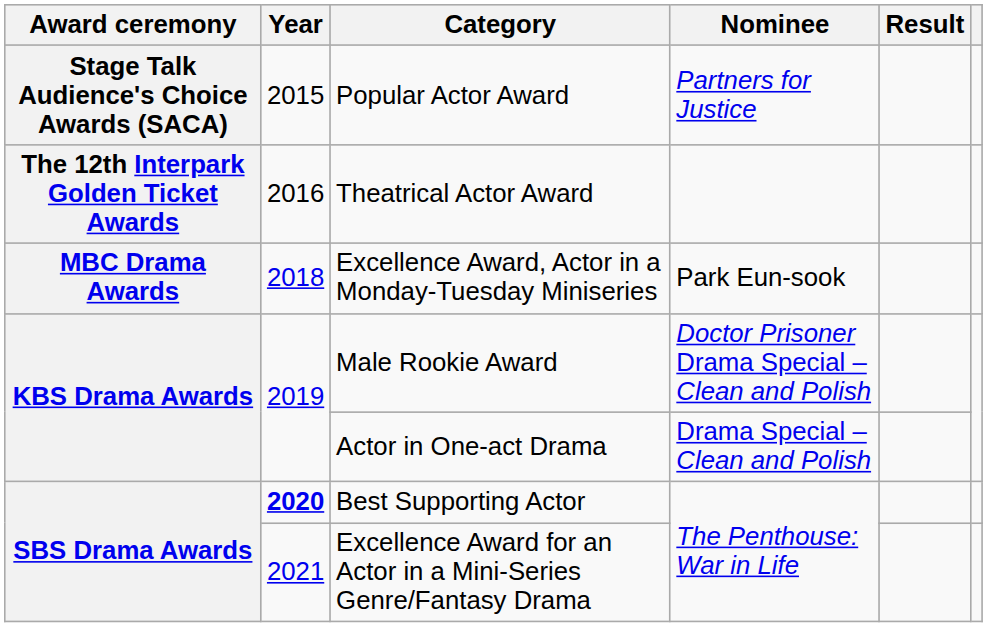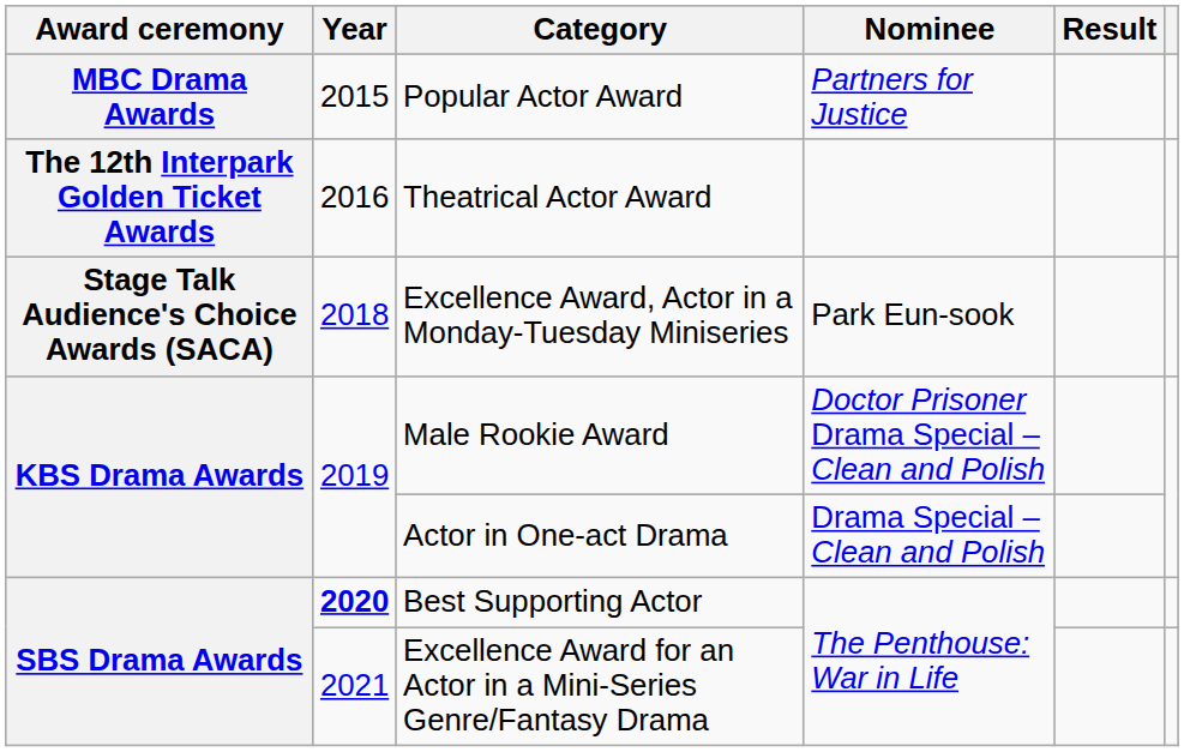Popular Actor Award | Award ceremony: Stage Talk Audience's Choice Awards (SACA) -> MBC Drama Awards
Excellence Award, Actor in a Monday-Tuesday Miniseries | Award ceremony: MBC Drama Awards -> Stage Talk Audience's Choice Awards (SACA)
